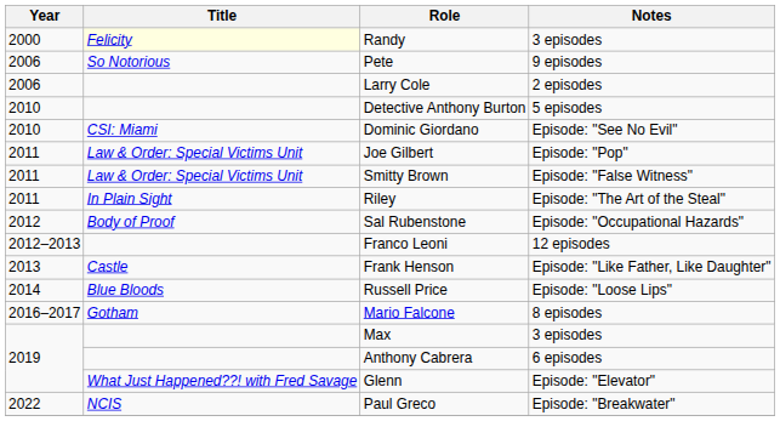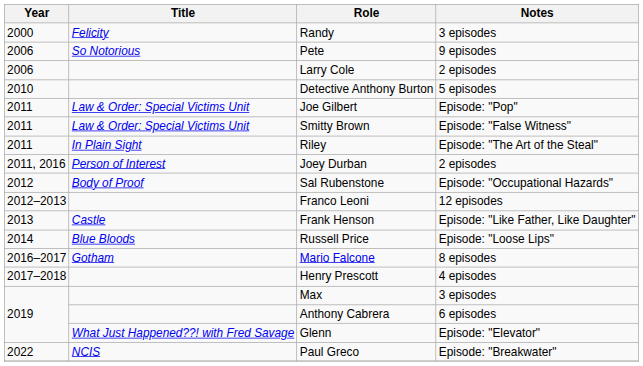Randy | Title: lightyellow background -> no background
- row: 2010 | CSI: Miami | Dominic Giordano | Episode: "See No Evil"
+ row: 2011, 2016 | Person of Interest | Joey Durban | 2 episodes
+ row: 2017–2018 | Henry Prescott | 4 episodes
